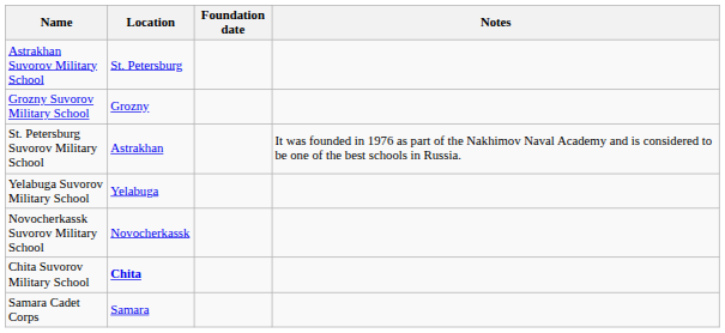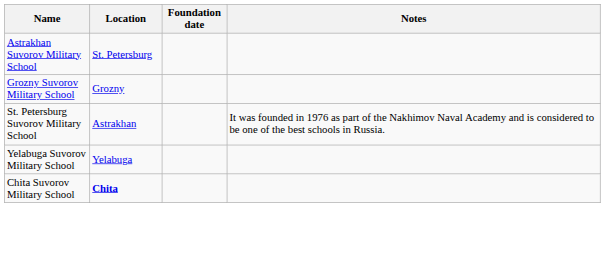- row: Novocherkassk Suvorov Military School | Novocherkassk
- row: Samara Cadet Corps | Samara
